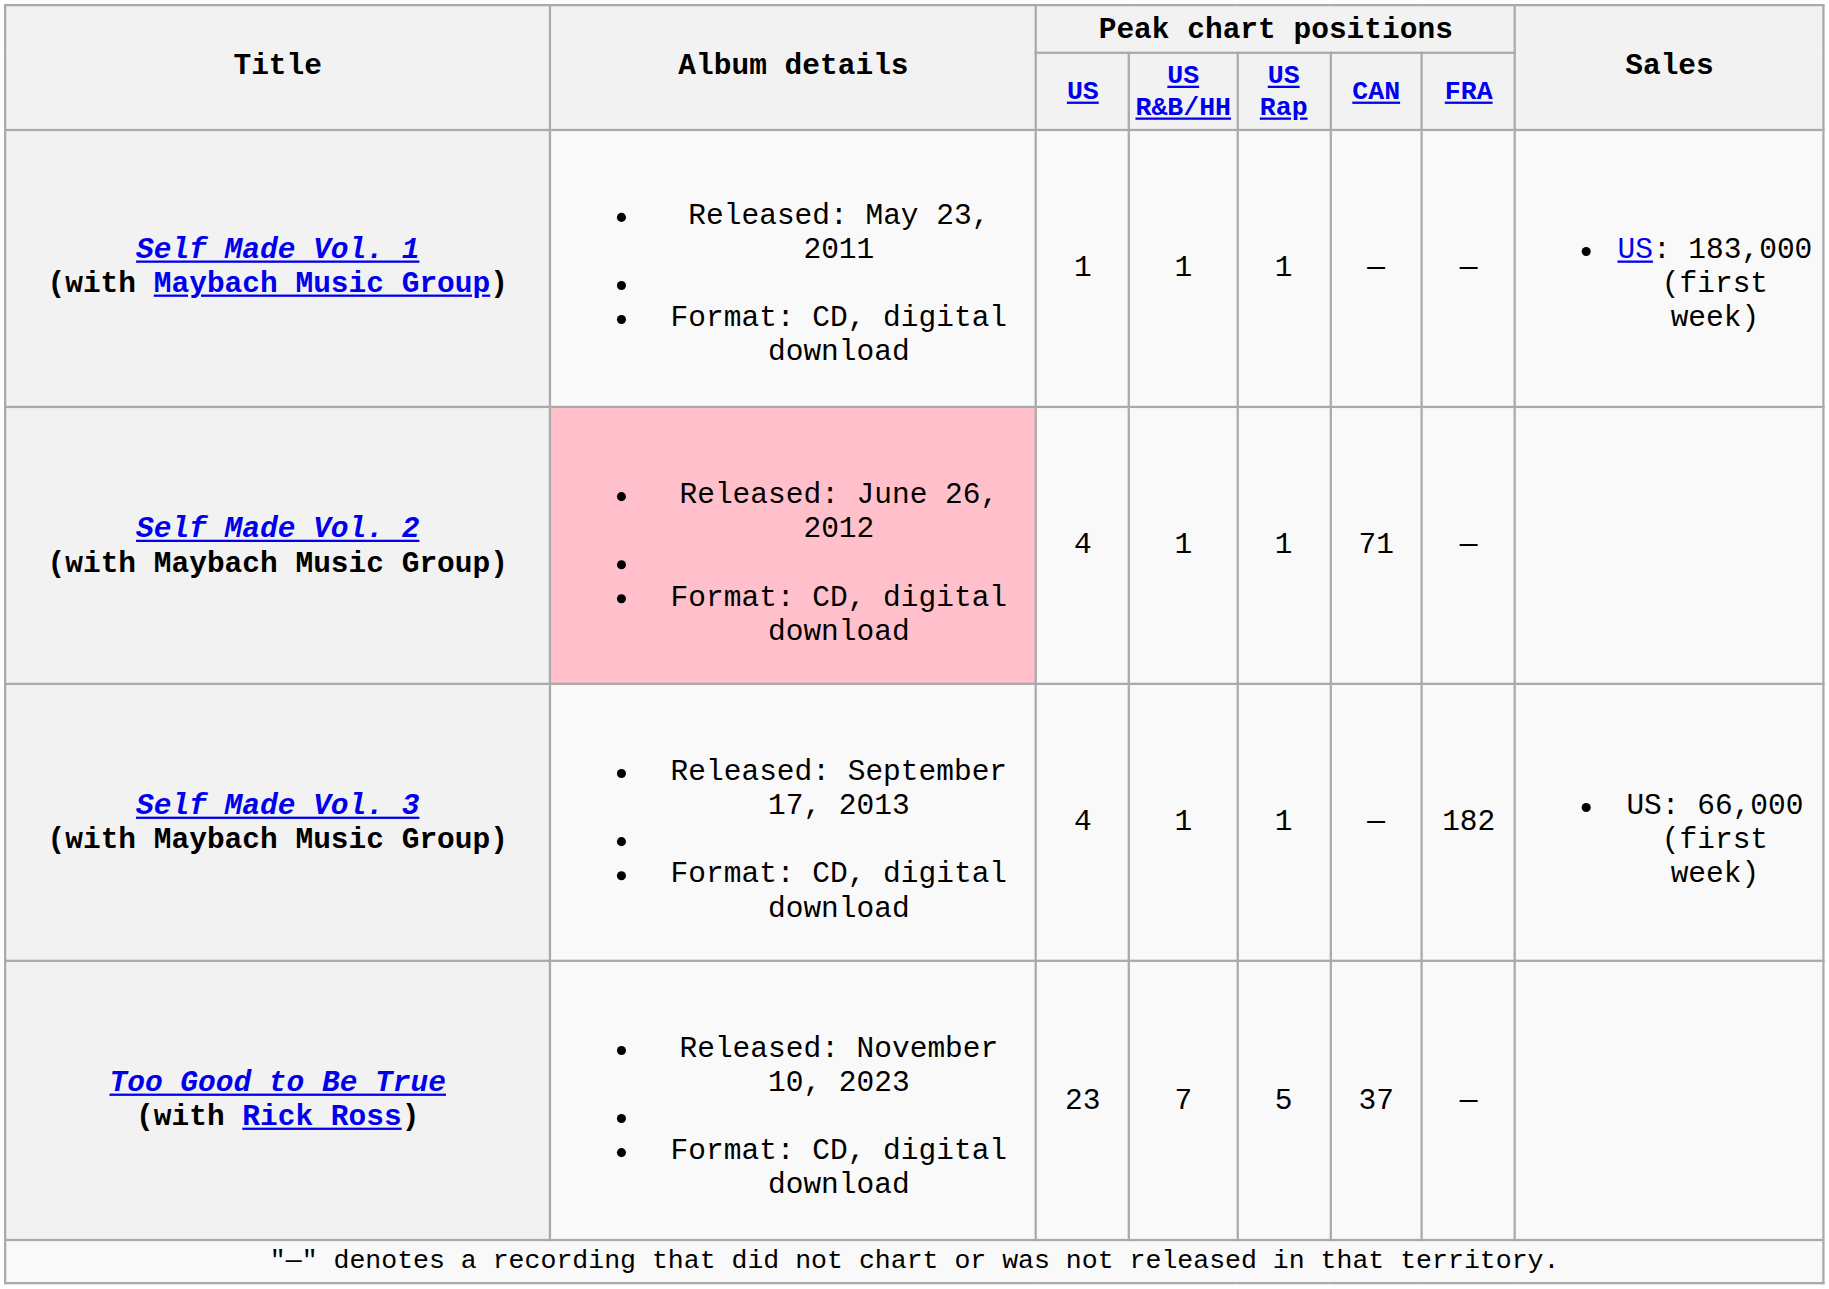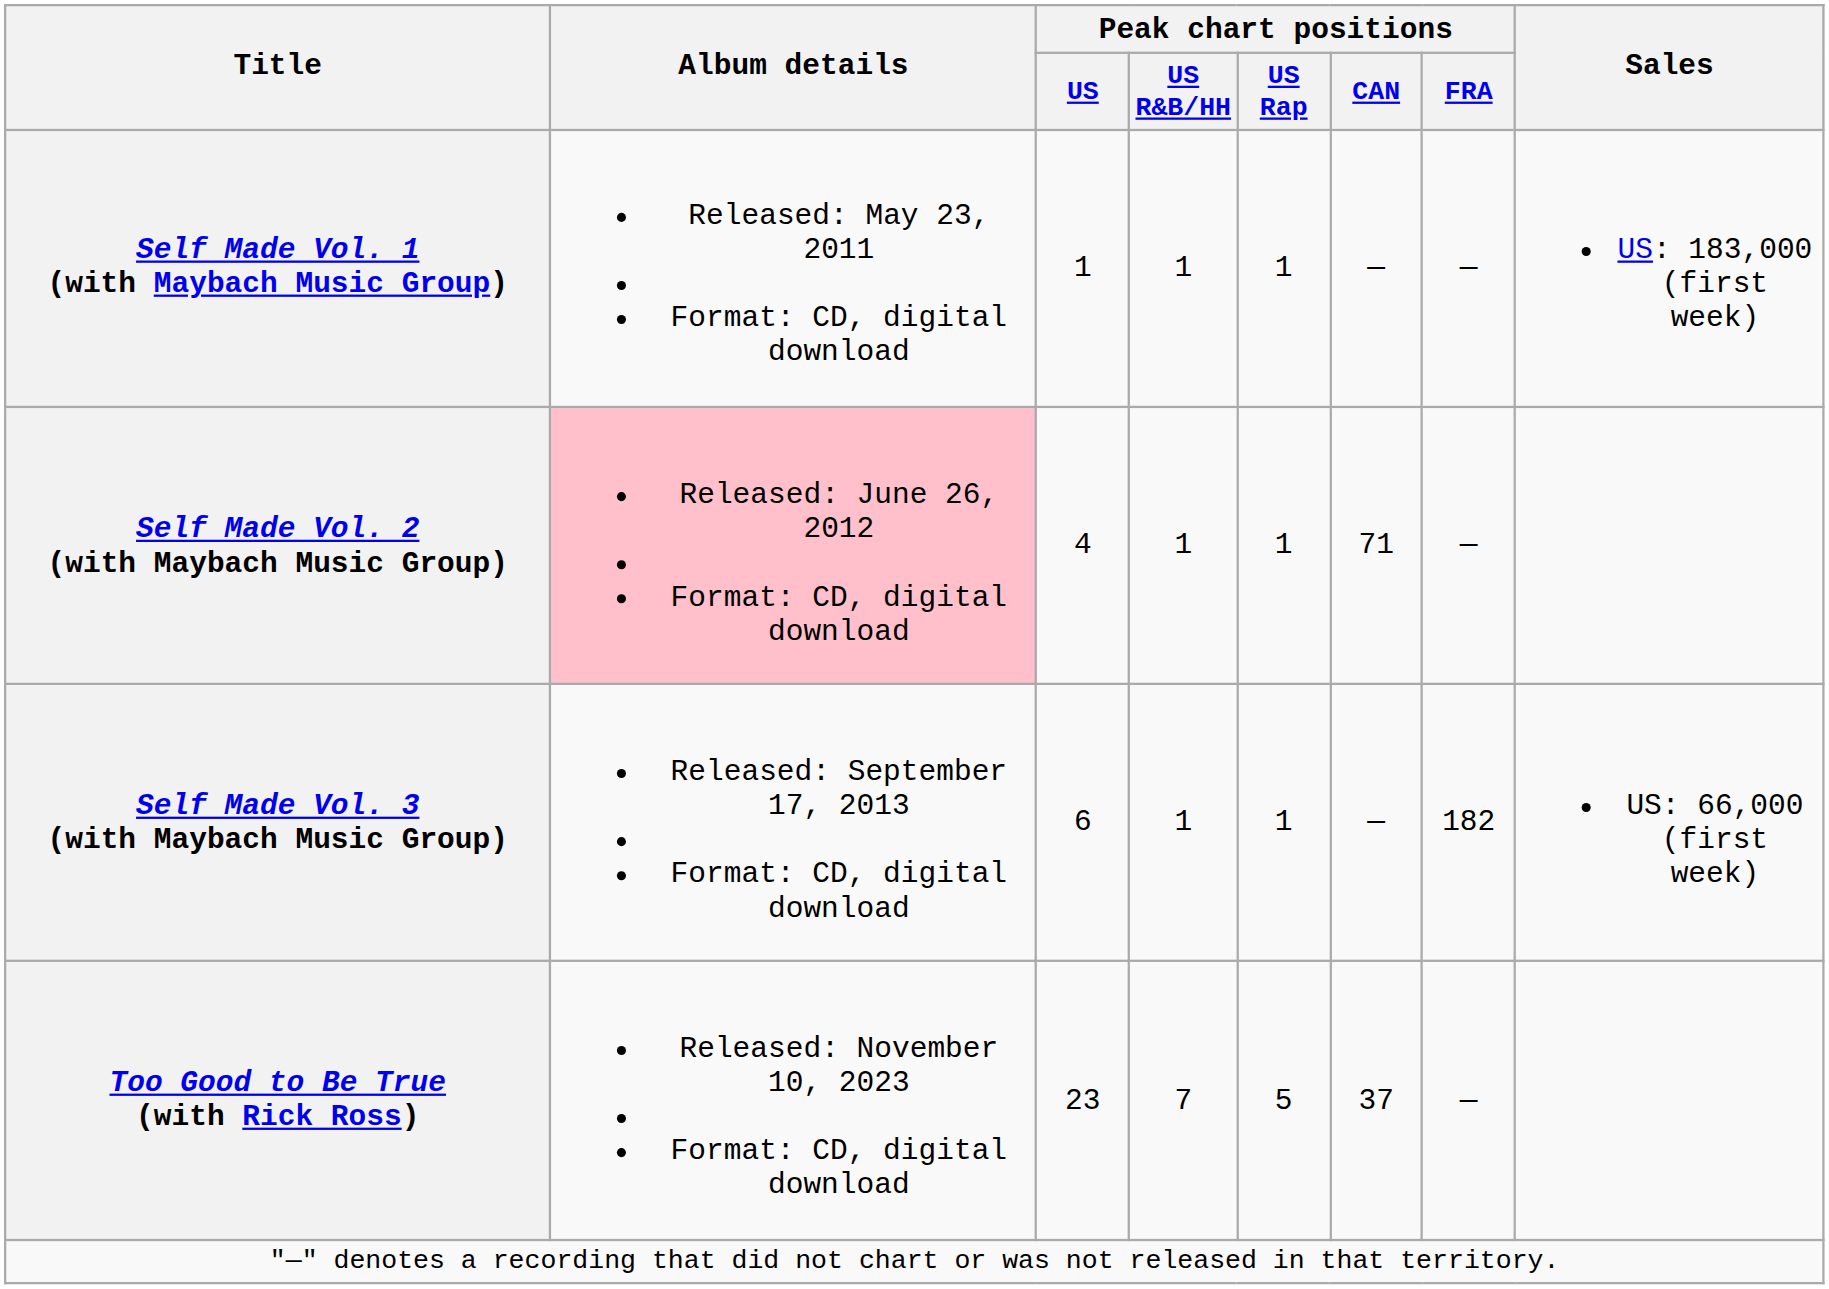Self Made Vol. 3 (with Maybach Music Group) | Peak chart positions / US: 4 -> 6
